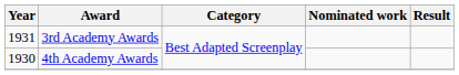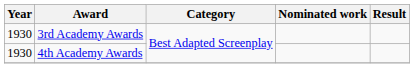3rd Academy Awards | Year: 1931 -> 1930
